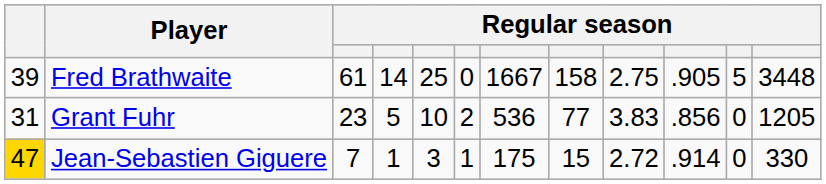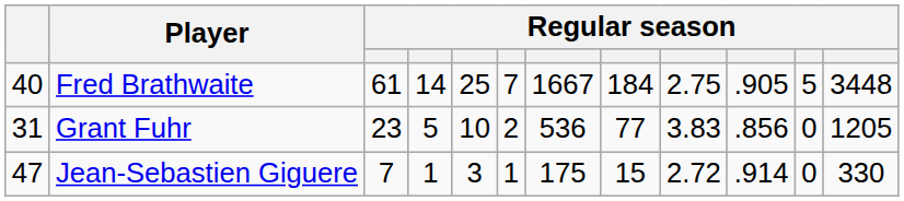Fred Brathwaite | column 1: 39 -> 40
Fred Brathwaite | column 6: 0 -> 7
Fred Brathwaite | column 8: 158 -> 184
Jean-Sebastien Giguere | column 1: gold background -> no background
